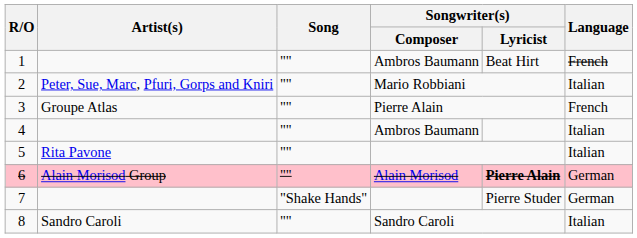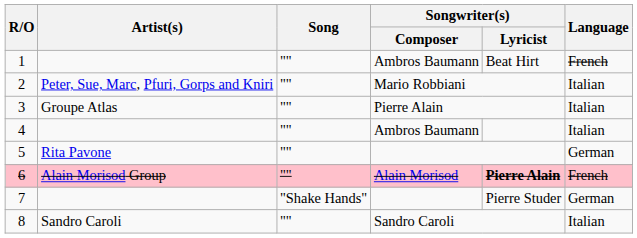3 | Language: French -> Italian
5 | Language: Italian -> German
6 | Language: German -> French
